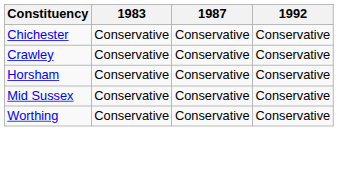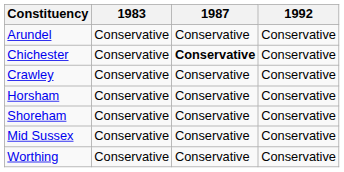+ row: Arundel | Conservative | Conservative | Conservative
Chichester | 1987: normal -> bold
+ row: Shoreham | Conservative | Conservative | Conservative
